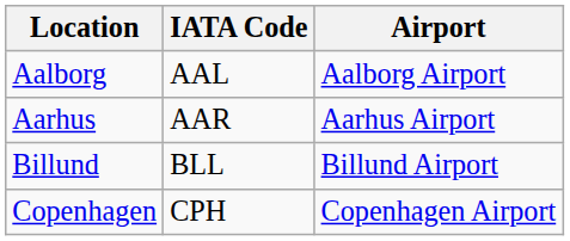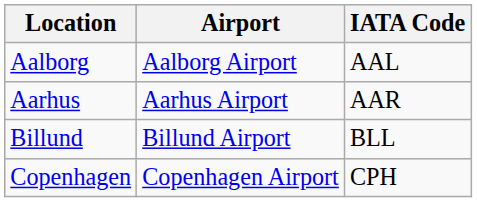columns swapped: Airport <-> IATA Code
